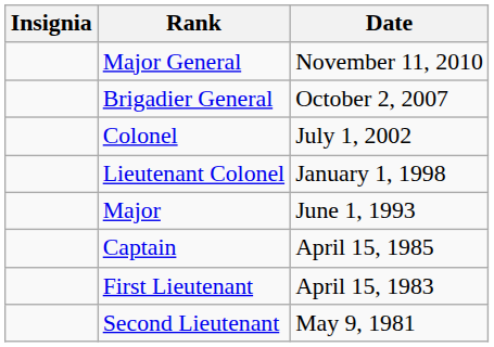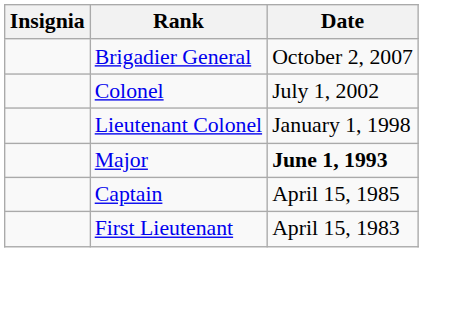- row: Major General | November 11, 2010
Major | Date: normal -> bold
- row: Second Lieutenant | May 9, 1981
